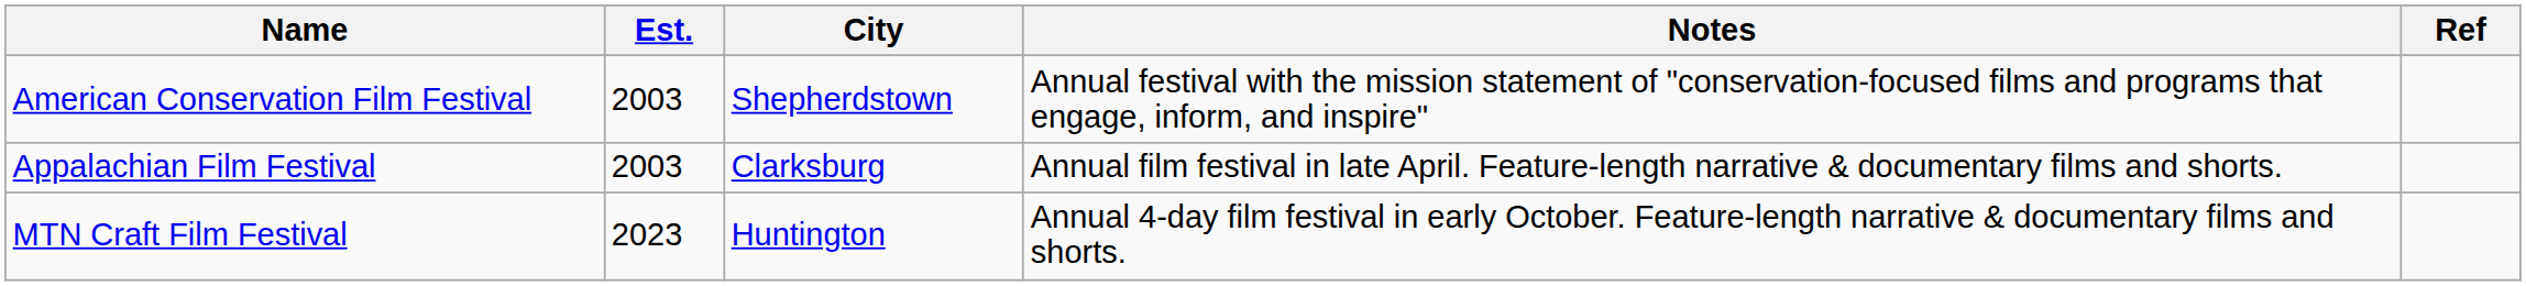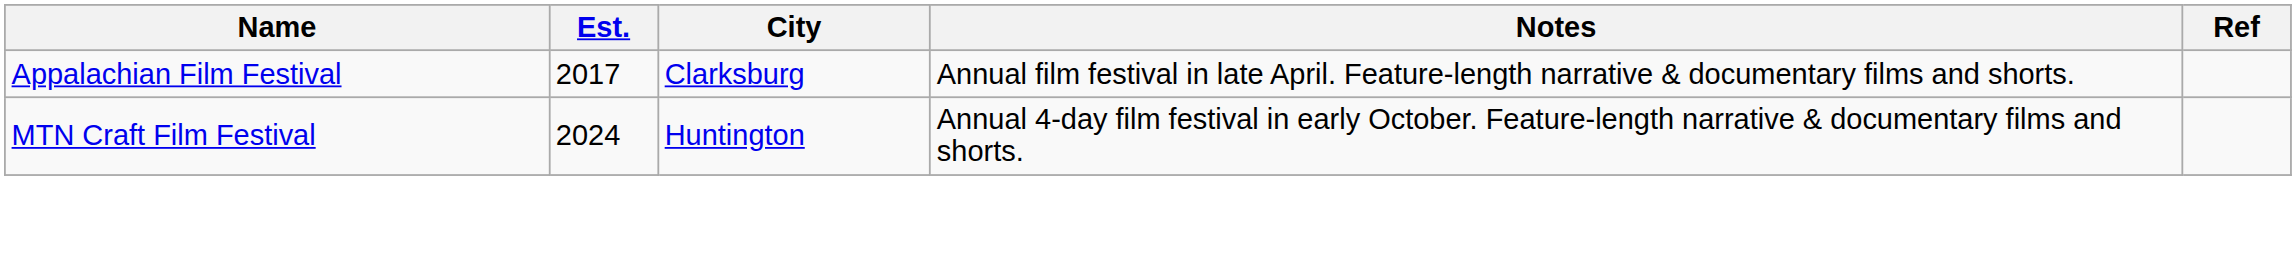- row: American Conservation Film Festival | 2003 | Shepherdstown | Annual festival with the mission statement of "conservation-focused films and programs that engage, inform, and inspire"
Appalachian Film Festival | Est.: 2003 -> 2017
MTN Craft Film Festival | Est.: 2023 -> 2024
